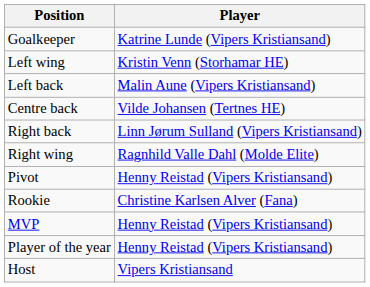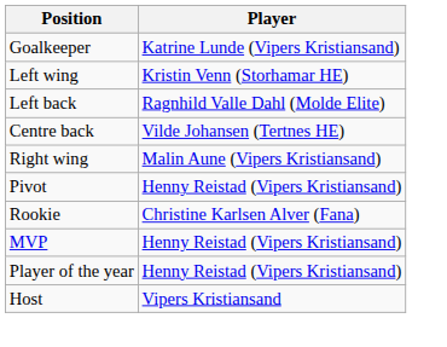Left back | Player: Malin Aune (Vipers Kristiansand) -> Ragnhild Valle Dahl (Molde Elite)
- row: Right back | Linn Jørum Sulland (Vipers Kristiansand)
Right wing | Player: Ragnhild Valle Dahl (Molde Elite) -> Malin Aune (Vipers Kristiansand)
